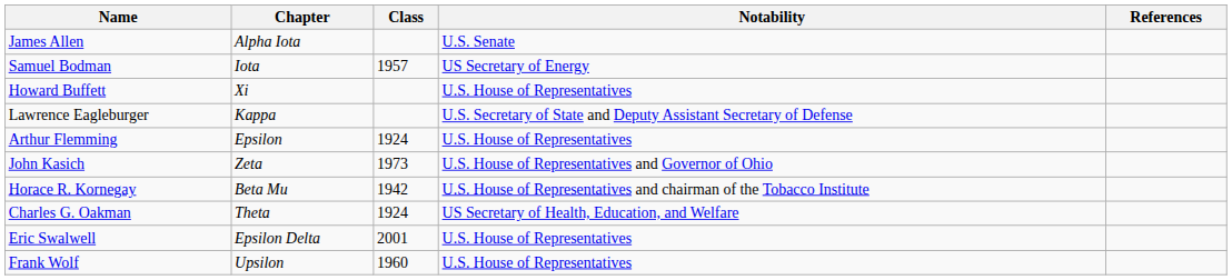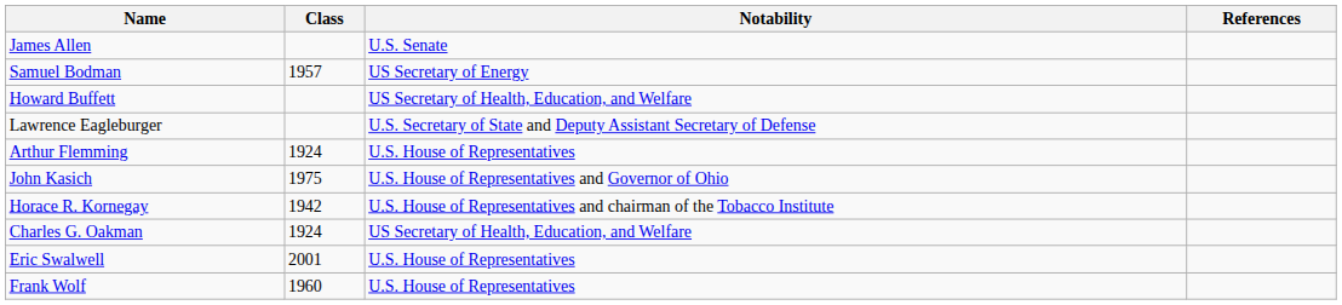- column: Chapter | Alpha Iota | Iota | Xi | Kappa | Epsilon | Zeta | Beta Mu | Theta | Epsilon Delta | Upsilon
Howard Buffett | Notability: U.S. House of Representatives -> US Secretary of Health, Education, and Welfare
John Kasich | Class: 1973 -> 1975
